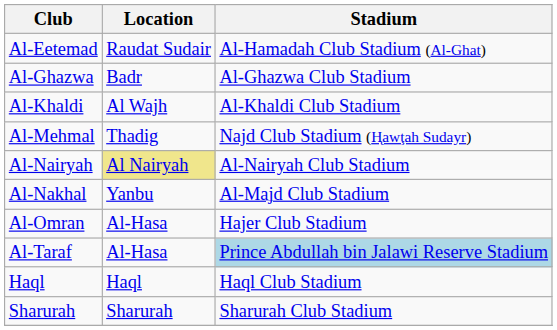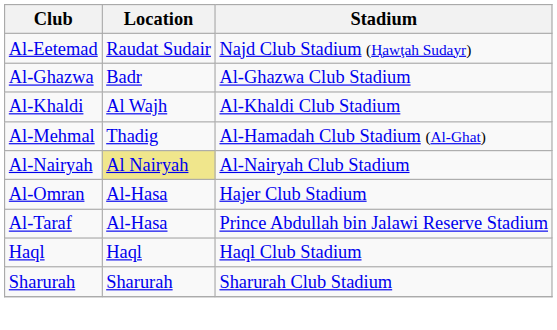Al-Eetemad | Stadium: Al-Hamadah Club Stadium (Al-Ghat) -> Najd Club Stadium (H̨awţah Sudayr)
Al-Mehmal | Stadium: Najd Club Stadium (H̨awţah Sudayr) -> Al-Hamadah Club Stadium (Al-Ghat)
- row: Al-Nakhal | Yanbu | Al-Majd Club Stadium
Al-Taraf | Stadium: lightblue background -> no background
